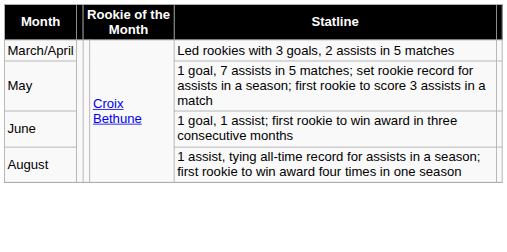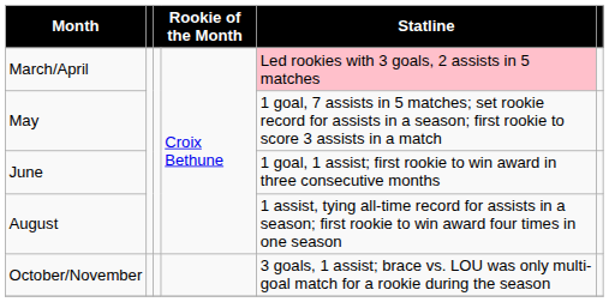March/April | Statline: no background -> pink background
+ row: October/November | 3 goals, 1 assist; brace vs. LOU was only multi-goal match for a rookie during the season
